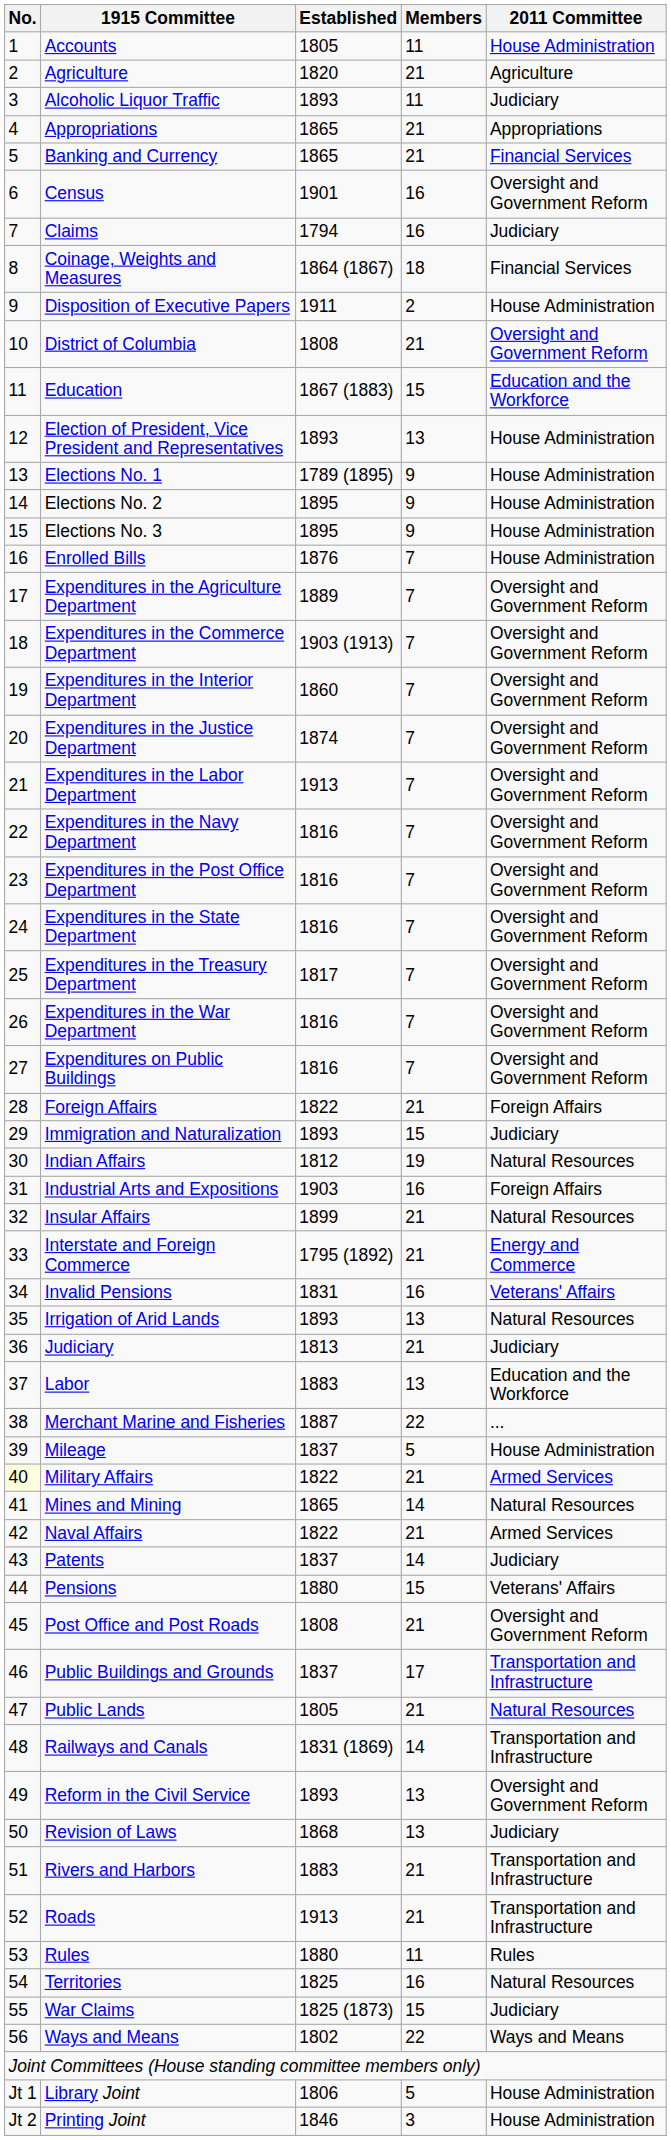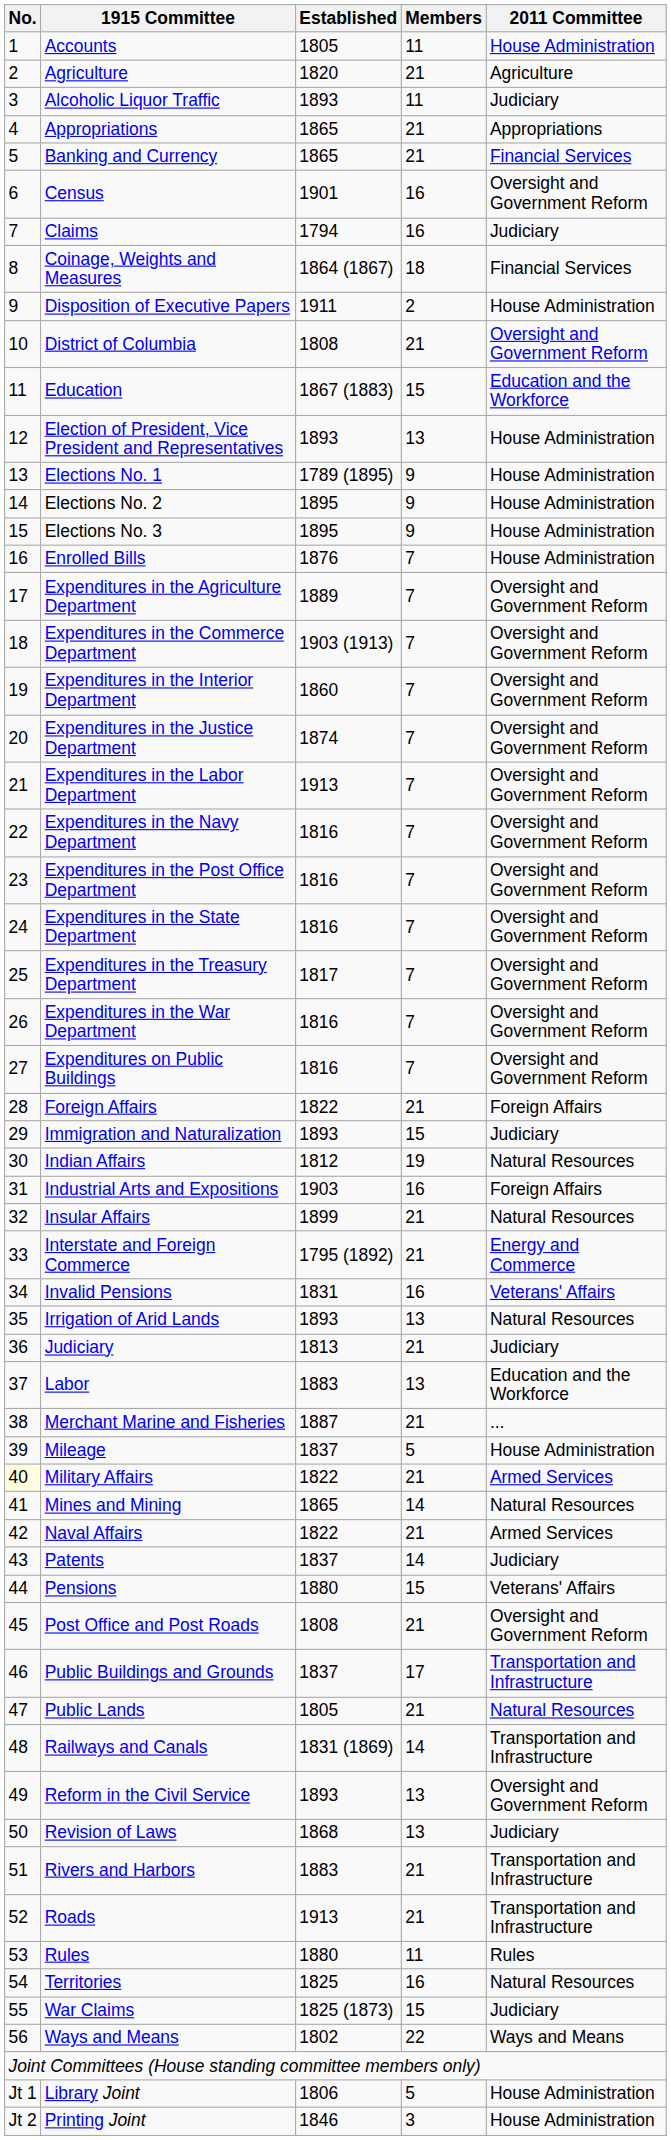Merchant Marine and Fisheries | Members: 22 -> 21
